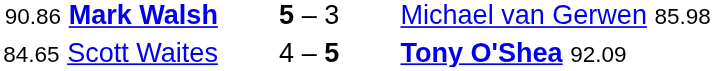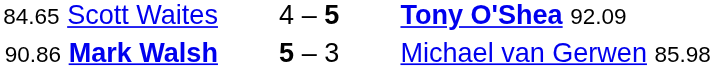rows swapped: 84.65 Scott Waites <-> 90.86 Mark Walsh
